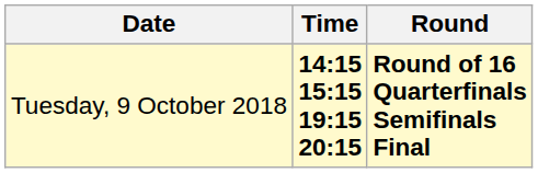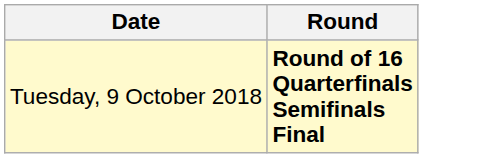- column: Time | 14:15 15:15 19:15 20:15
